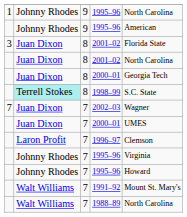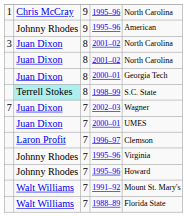1 / 1995–96 | column 2: Johnny Rhodes -> Chris McCray
3 / 2001–02 | column 5: Florida State -> North Carolina
1988–89 | column 5: North Carolina -> Florida State
